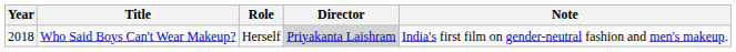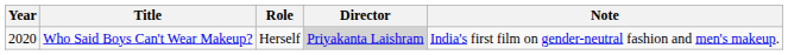Who Said Boys Can't Wear Makeup? | Year: 2018 -> 2020
